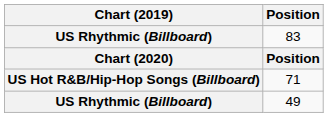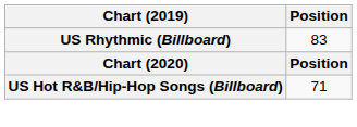- row: US Rhythmic (Billboard) | 49
